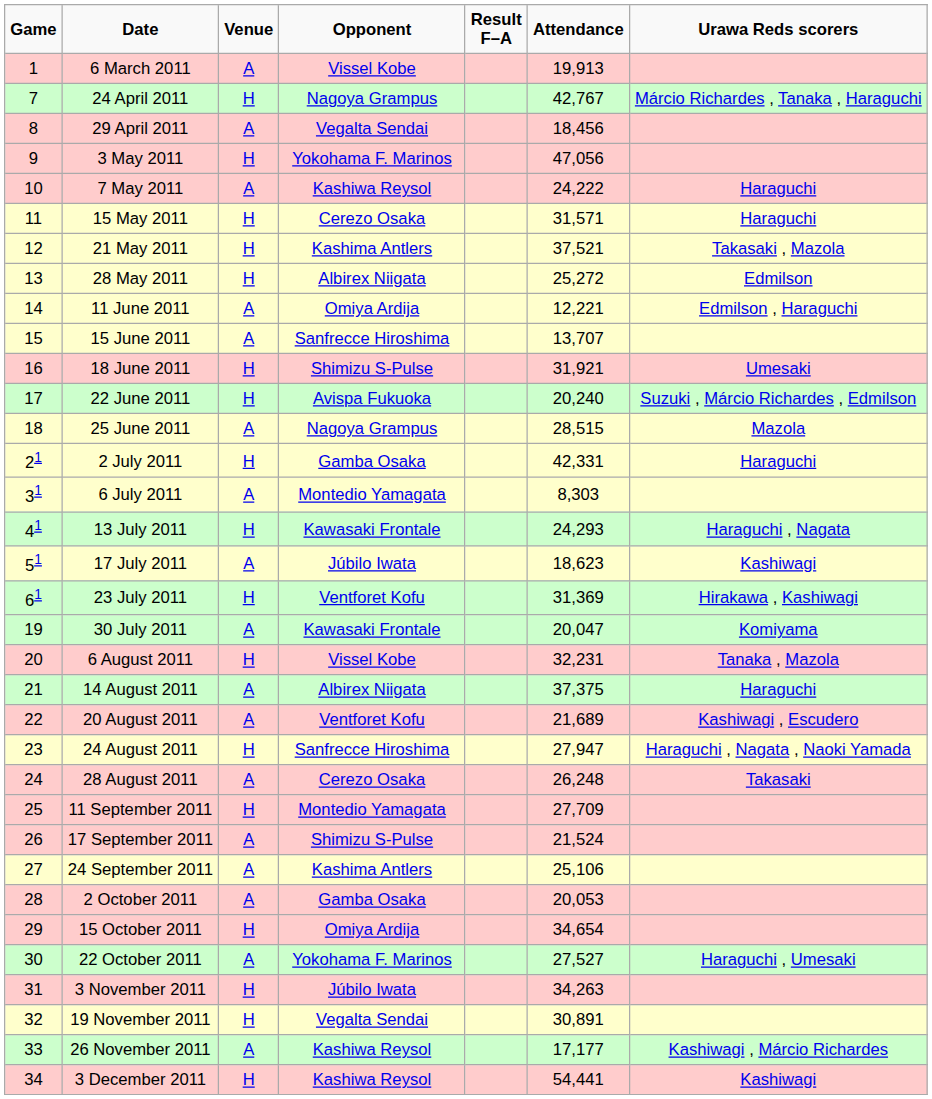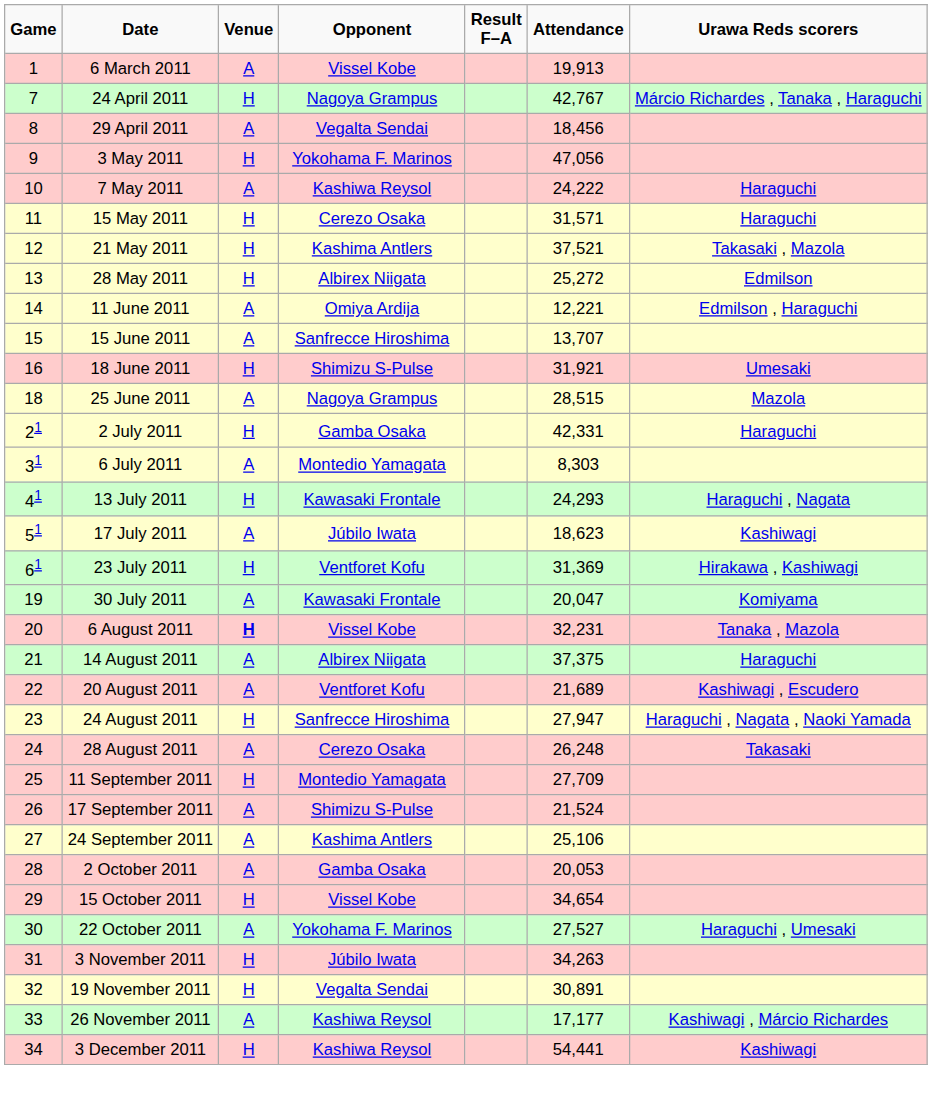- row: 17 | 22 June 2011 | H | Avispa Fukuoka | 20,240 | Suzuki , Márcio Richardes , Edmilson
6 August 2011 | Venue: normal -> bold
15 October 2011 | Opponent: Omiya Ardija -> Vissel Kobe
